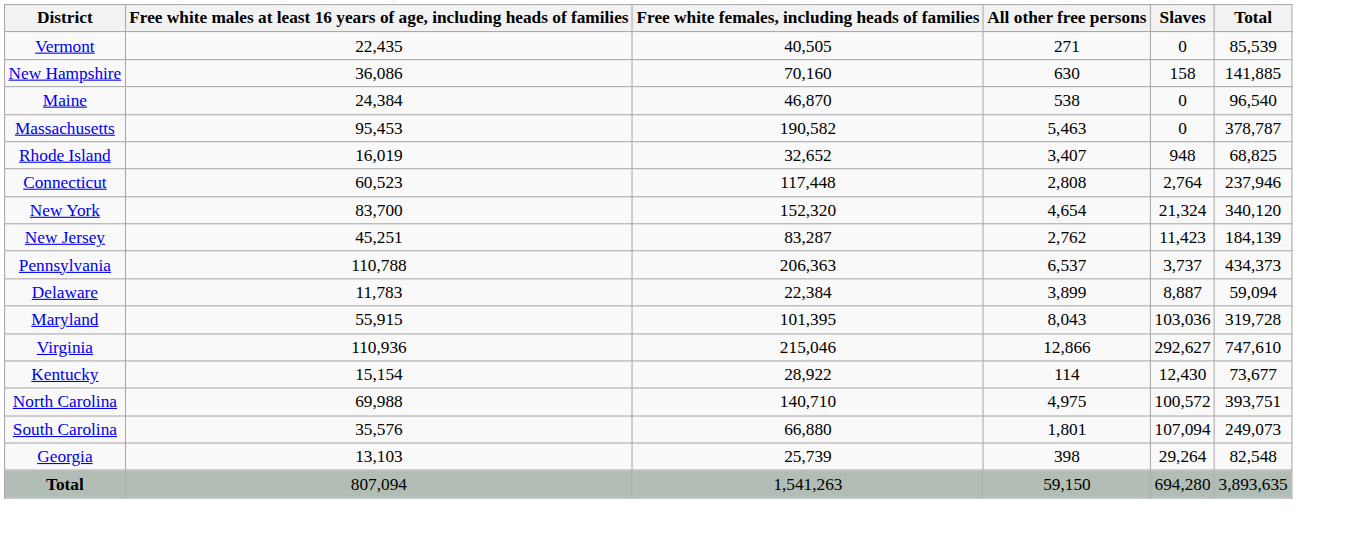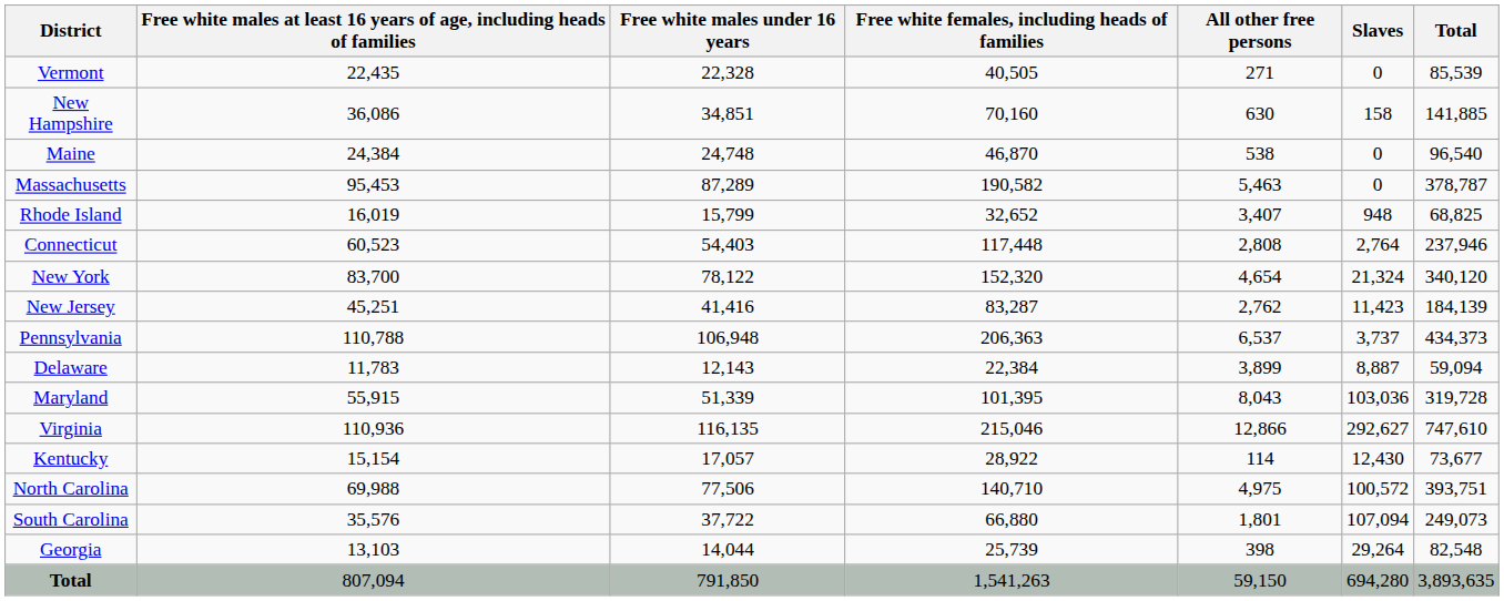+ column: Free white males under 16 years | 22,328 | 34,851 | 24,748 | 87,289 | 15,799 | 54,403 | 78,122 | 41,416 | 106,948 | 12,143 | 51,339 | 116,135 | 17,057 | 77,506 | 37,722 | 14,044 | 791,850
